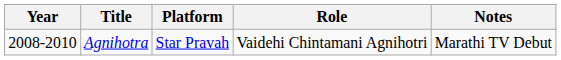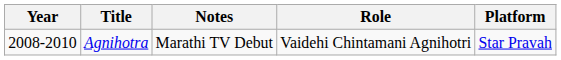columns swapped: Platform <-> Notes
